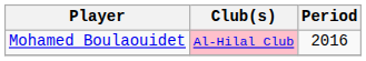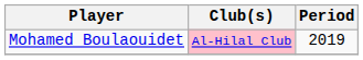Mohamed Boulaouidet | Period: 2016 -> 2019
